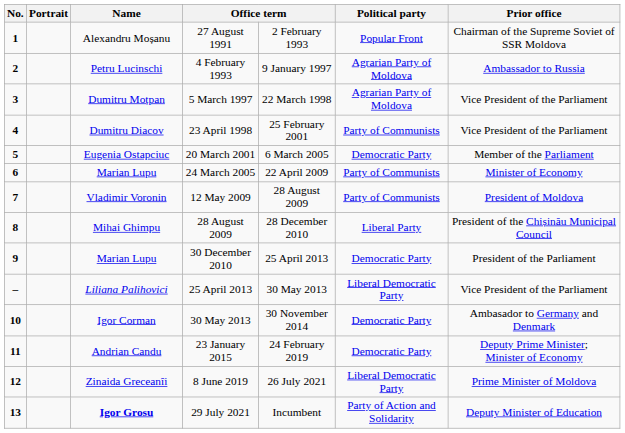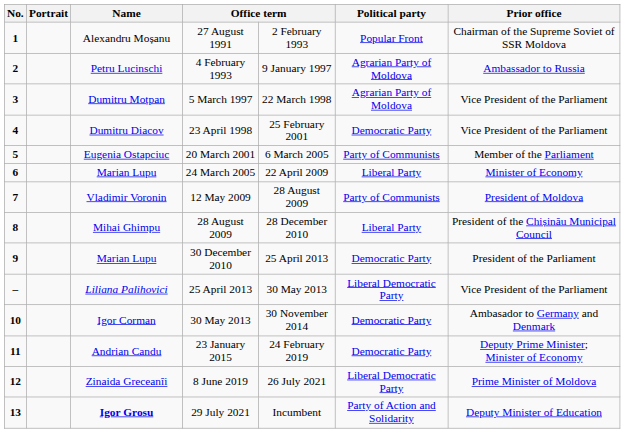23 April 1998 | Political party: Party of Communists -> Democratic Party
20 March 2001 | Political party: Democratic Party -> Party of Communists
24 March 2005 | Political party: Party of Communists -> Liberal Party
